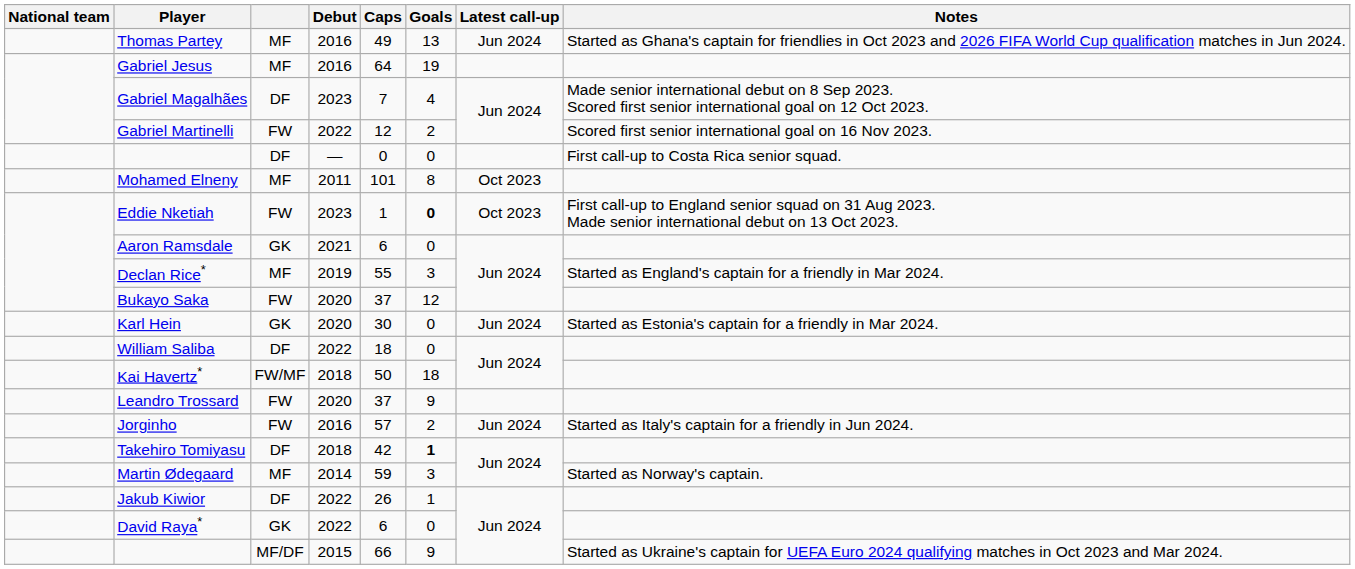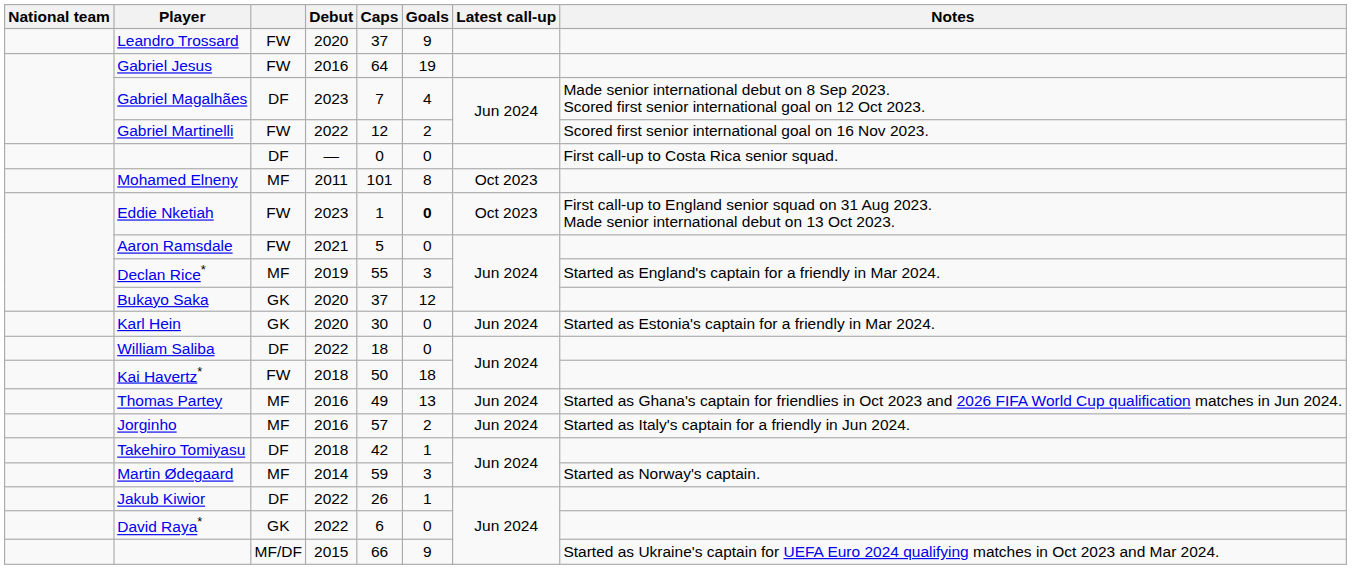rows swapped: Leandro Trossard <-> Thomas Partey
Gabriel Jesus | column 3: MF -> FW
Aaron Ramsdale | column 3: GK -> FW
Aaron Ramsdale | Caps: 6 -> 5
Bukayo Saka | column 3: FW -> GK
Kai Havertz* | column 3: FW/MF -> FW
Jorginho | column 3: FW -> MF
Takehiro Tomiyasu | Goals: bold -> normal
